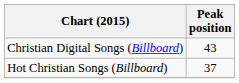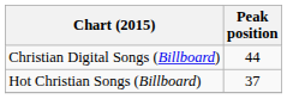Christian Digital Songs (Billboard) | Peak position: 43 -> 44
